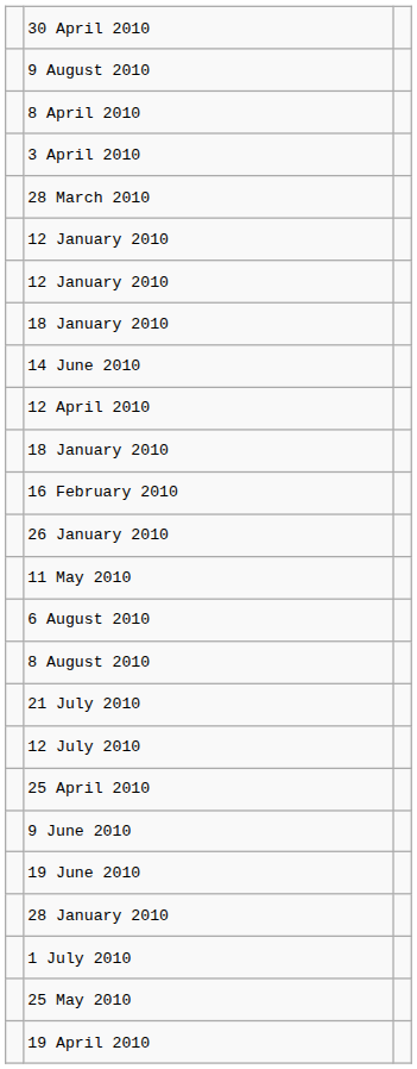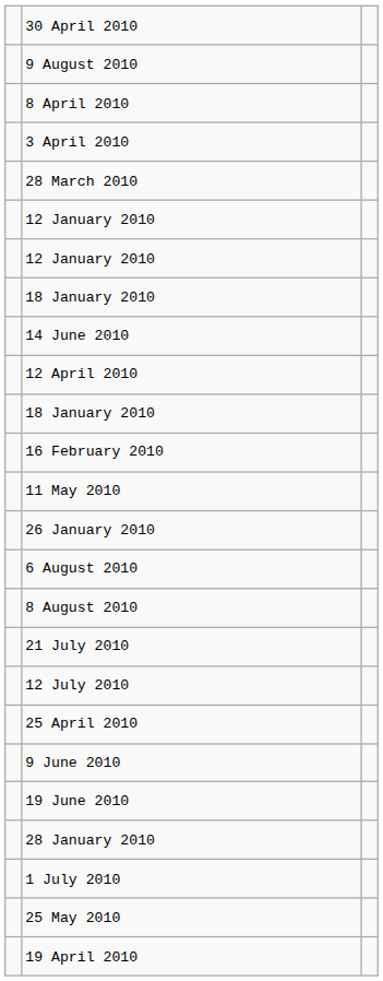rows swapped: 26 January 2010 <-> 11 May 2010
